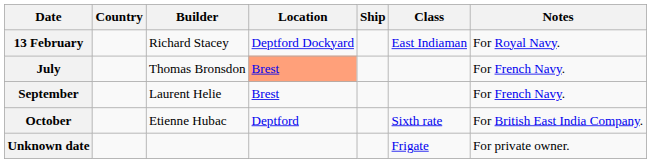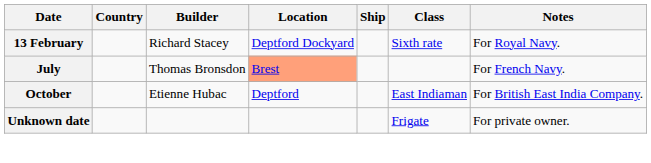13 February | Class: East Indiaman -> Sixth rate
- row: September | Laurent Helie | Brest | For French Navy.
October | Class: Sixth rate -> East Indiaman
